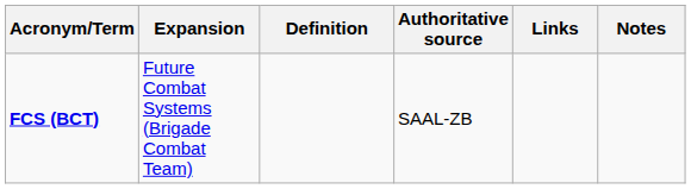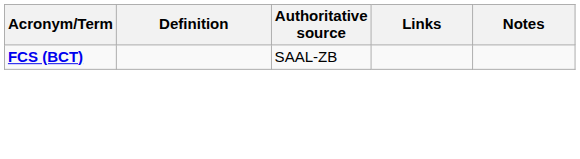- column: Expansion | Future Combat Systems (Brigade Combat Team)
